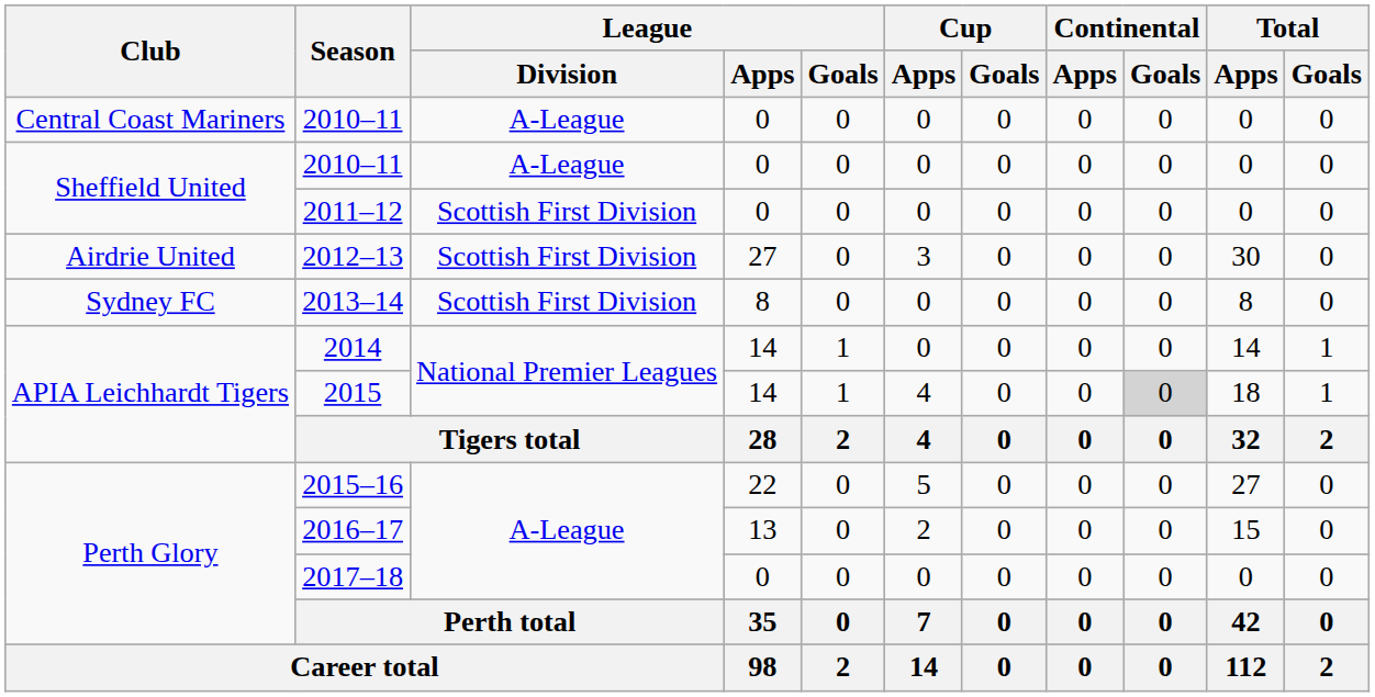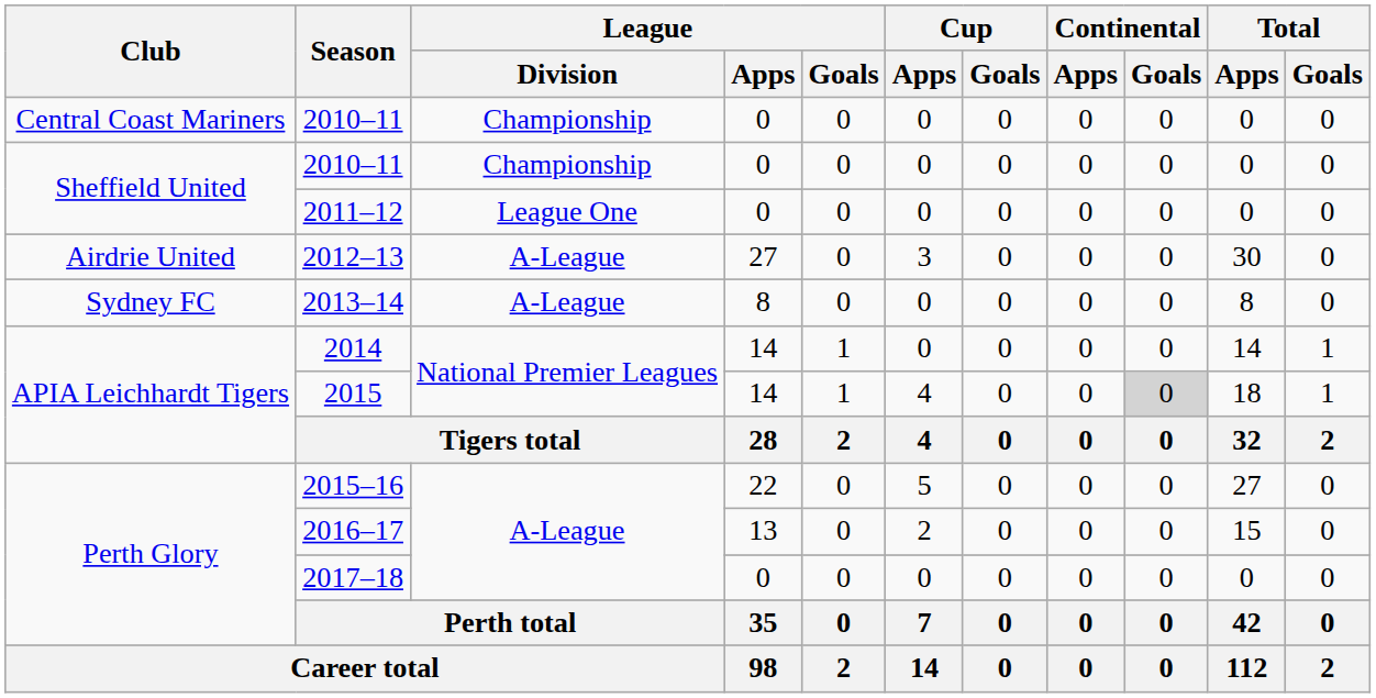Central Coast Mariners / 2010–11 | League / Division: A-League -> Championship
Sheffield United / 2010–11 | League / Division: A-League -> Championship
2011–12 | League / Division: Scottish First Division -> League One
2012–13 | League / Division: Scottish First Division -> A-League
2013–14 | League / Division: Scottish First Division -> A-League
